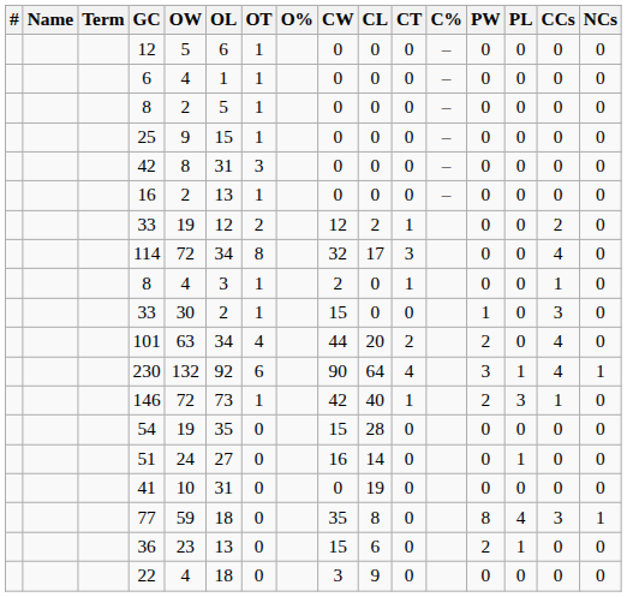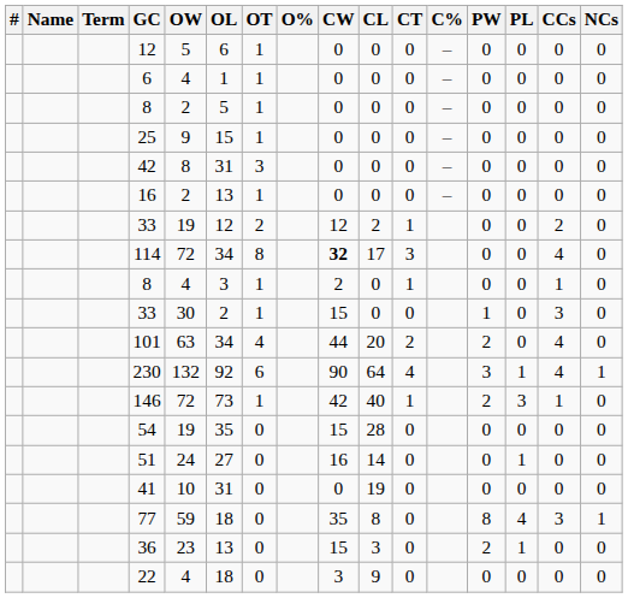114 | CW: normal -> bold
36 | CL: 6 -> 3
